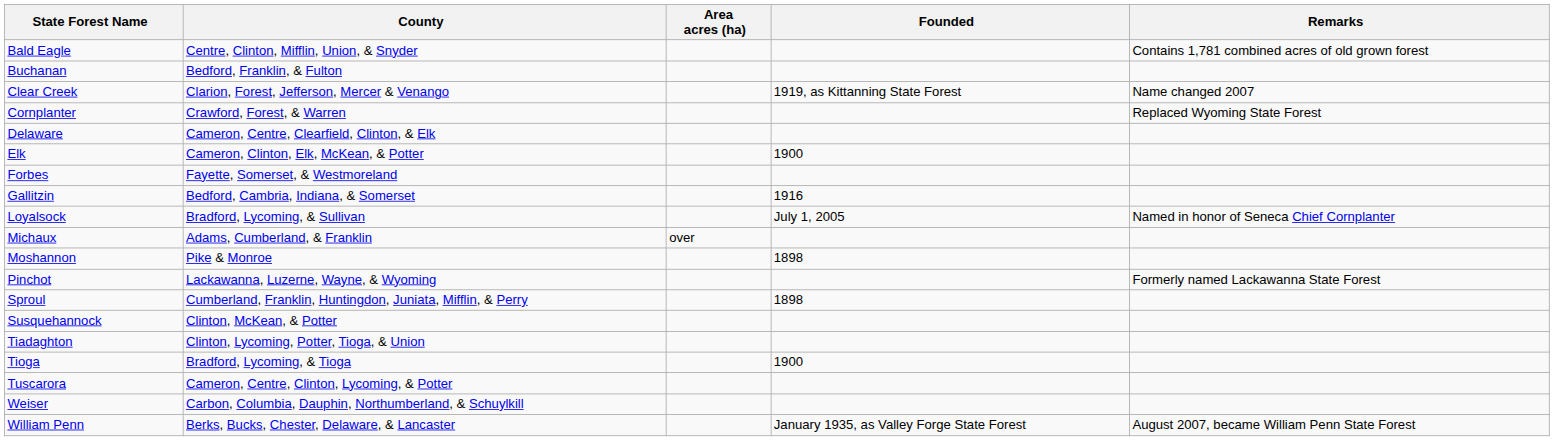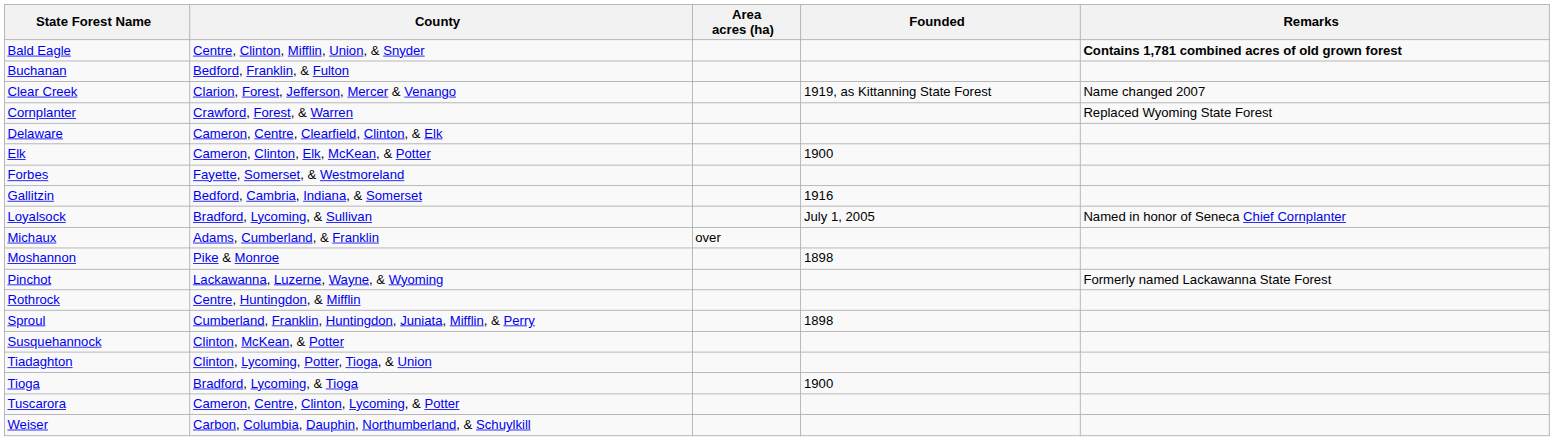Bald Eagle | Remarks: normal -> bold
+ row: Rothrock | Centre, Huntingdon, & Mifflin
- row: William Penn | Berks, Bucks, Chester, Delaware, & Lancaster | January 1935, as Valley Forge State Forest | August 2007, became William Penn State Forest
